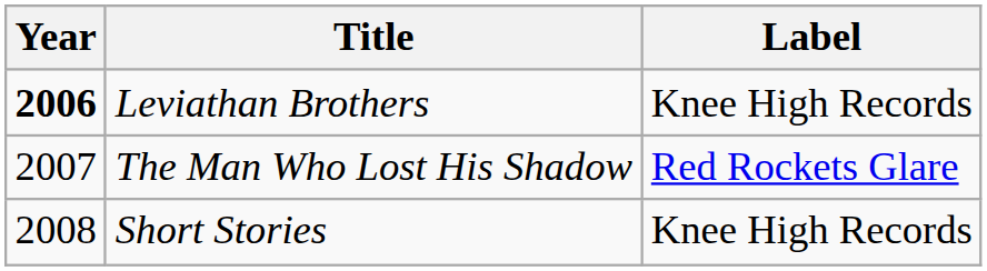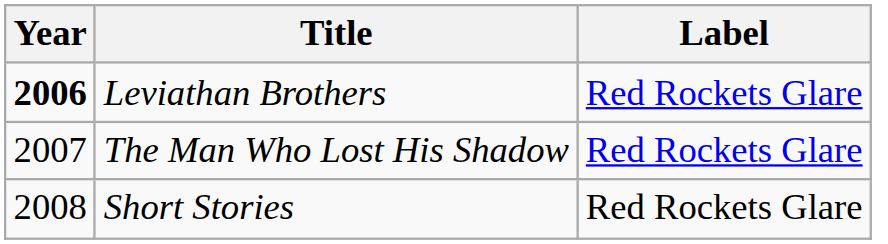Leviathan Brothers | Label: Knee High Records -> Red Rockets Glare
Short Stories | Label: Knee High Records -> Red Rockets Glare
